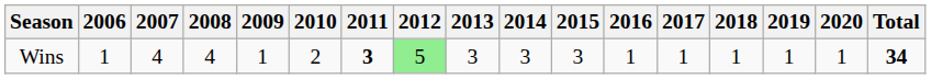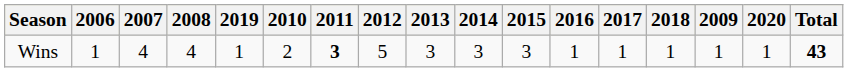columns swapped: 2009 <-> 2019
Wins | 2012: lightgreen background -> no background
Wins | Total: 34 -> 43
